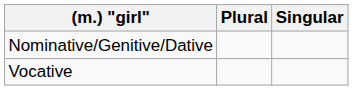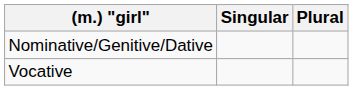columns swapped: Singular <-> Plural
